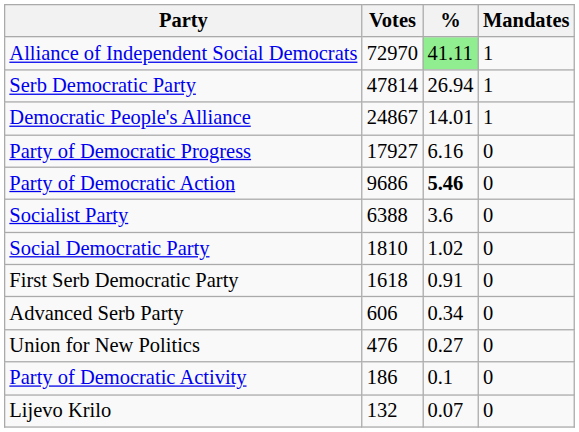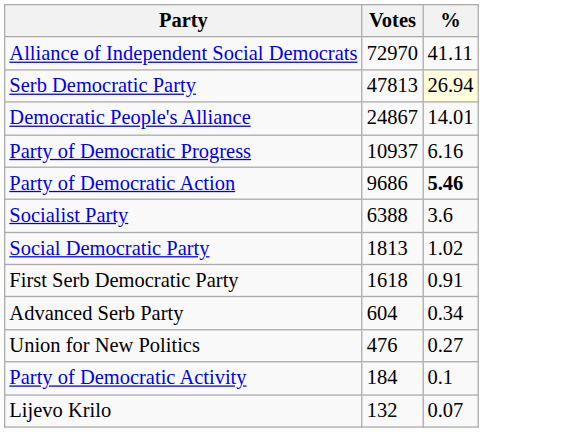- column: Mandates | 1 | 1 | 1 | 0 | 0 | 0 | 0 | 0 | 0 | 0 | 0 | 0
Alliance of Independent Social Democrats | %: lightgreen background -> no background
Serb Democratic Party | Votes: 47814 -> 47813
Serb Democratic Party | %: no background -> lightyellow background
Party of Democratic Progress | Votes: 17927 -> 10937
Social Democratic Party | Votes: 1810 -> 1813
Advanced Serb Party | Votes: 606 -> 604
Party of Democratic Activity | Votes: 186 -> 184
